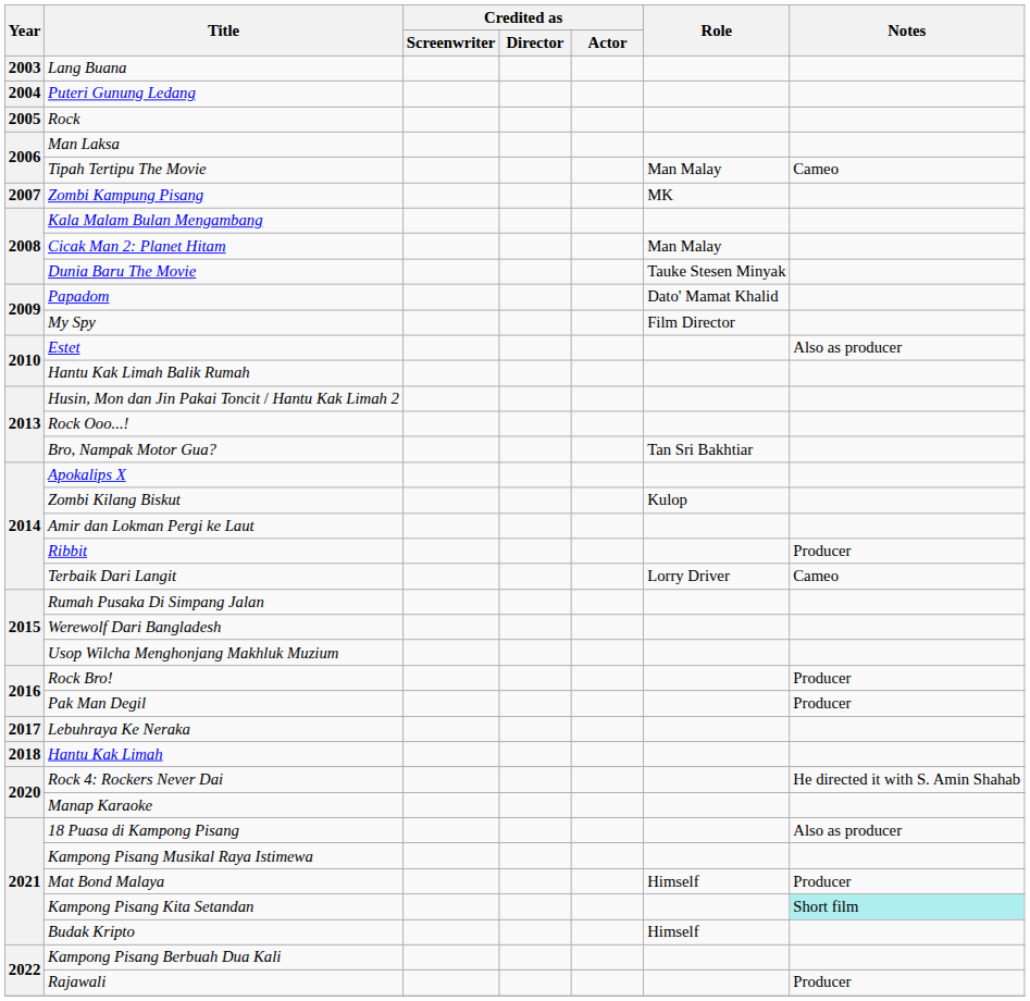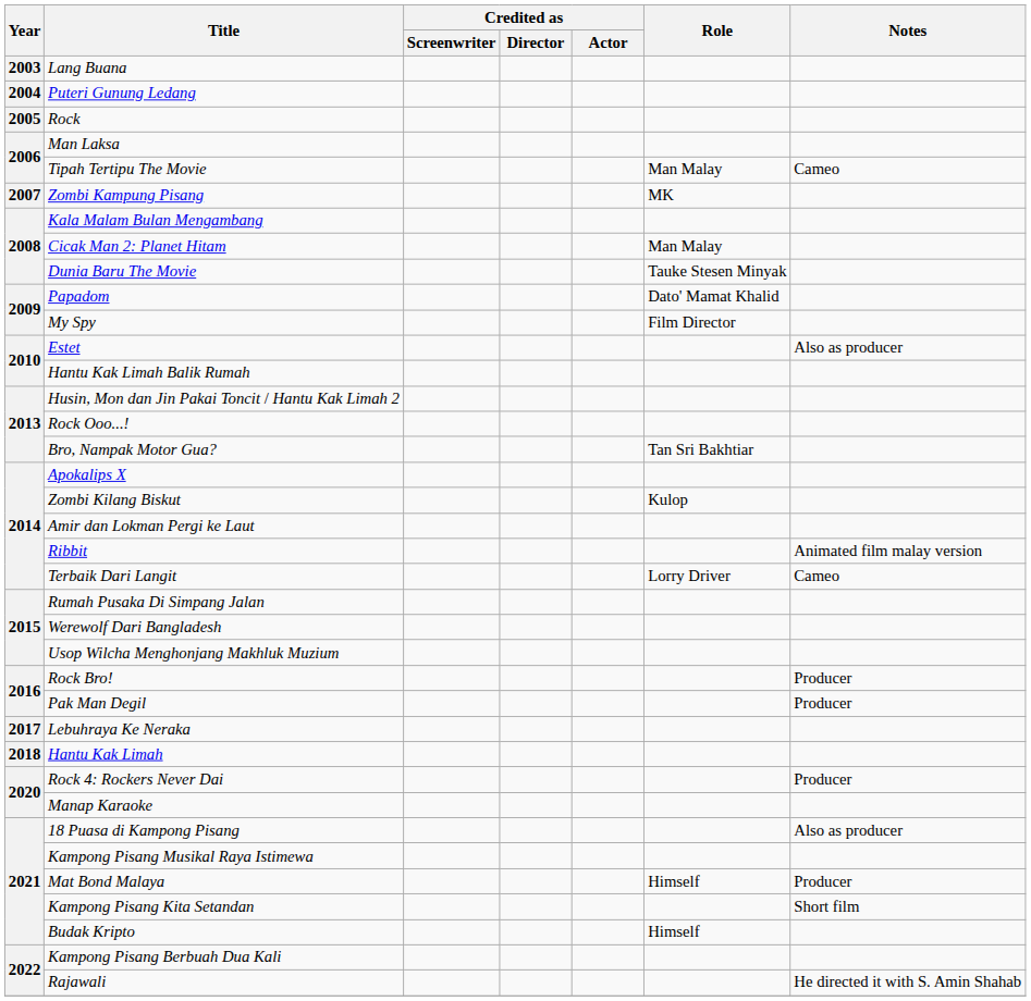Ribbit | Notes: Producer -> Animated film malay version
Rock 4: Rockers Never Dai | Notes: He directed it with S. Amin Shahab -> Producer
Kampong Pisang Kita Setandan | Notes: paleturquoise background -> no background
Rajawali | Notes: Producer -> He directed it with S. Amin Shahab
